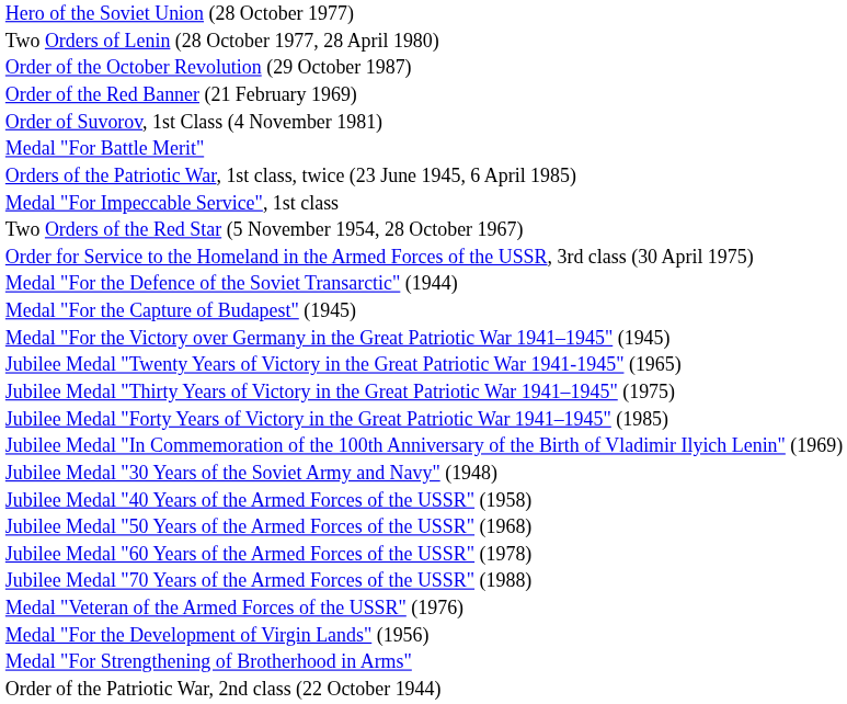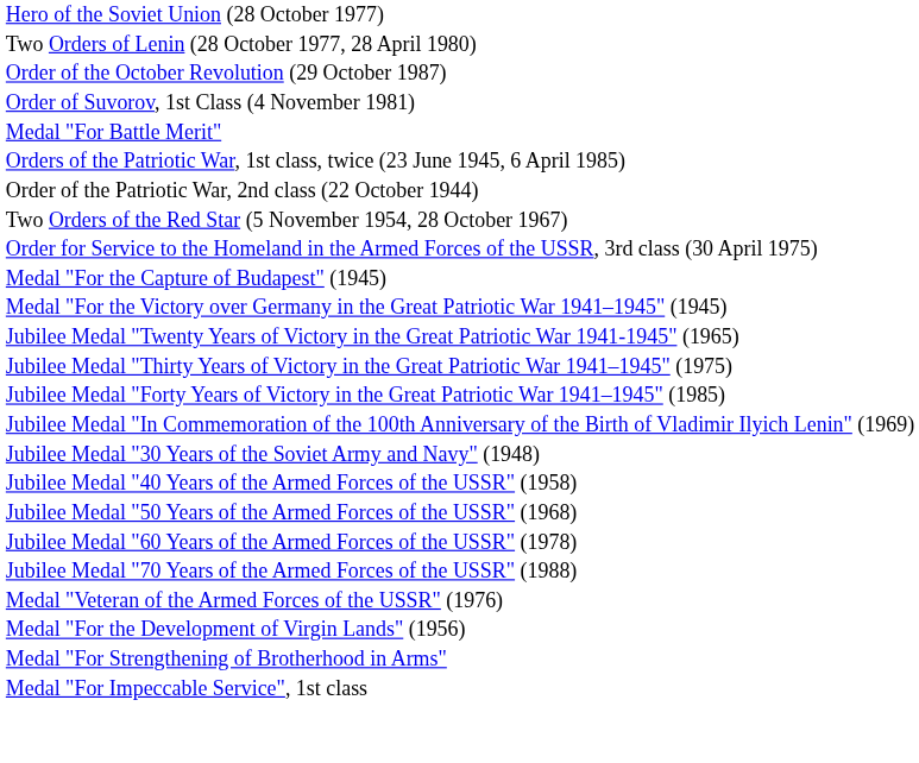- row: Order of the Red Banner (21 February 1969)
rows swapped: Order of the Patriotic War, 2nd class (22 October 1944) <-> Medal "For Impeccable Service", 1st class
- row: Medal "For the Defence of the Soviet Transarctic" (1944)
